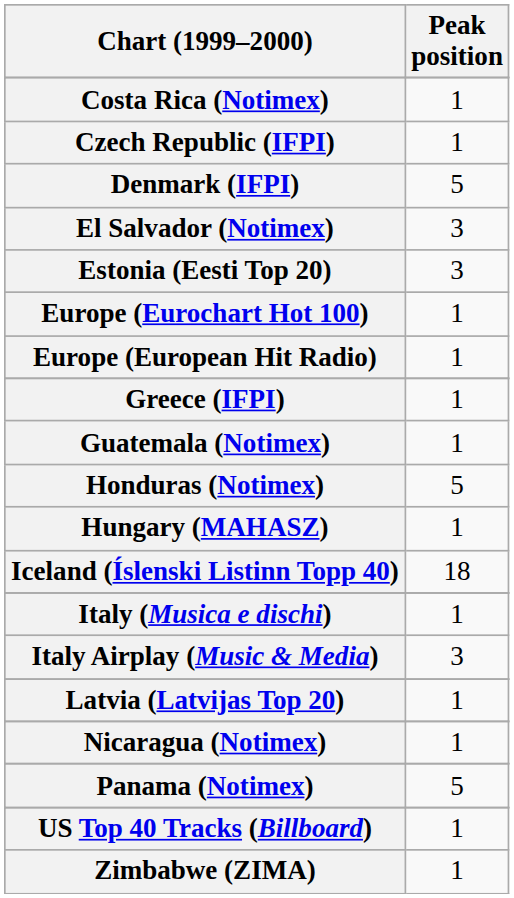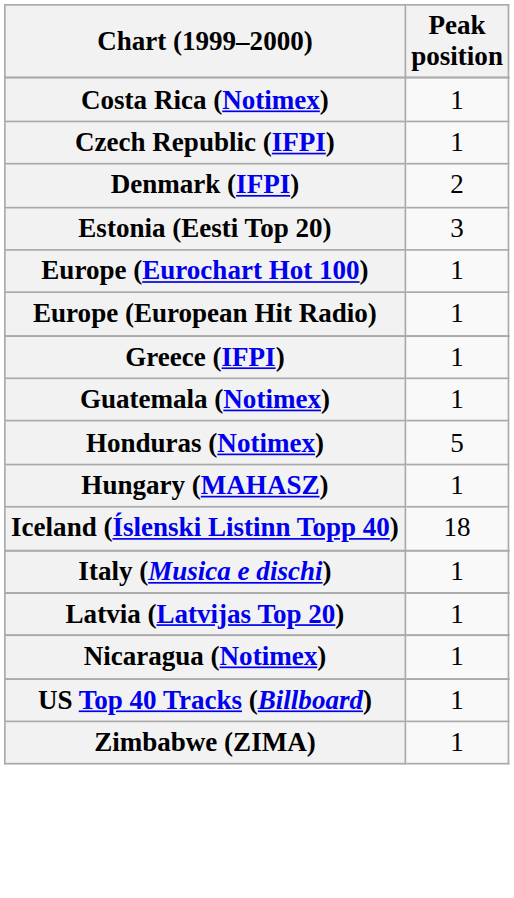Denmark (IFPI) | Peak position: 5 -> 2
- row: El Salvador (Notimex) | 3
- row: Italy Airplay (Music & Media) | 3
- row: Panama (Notimex) | 5
